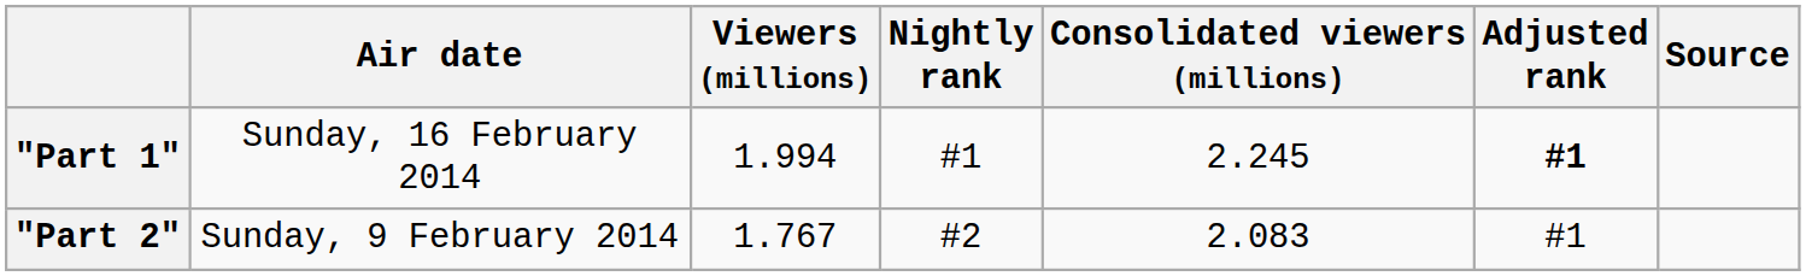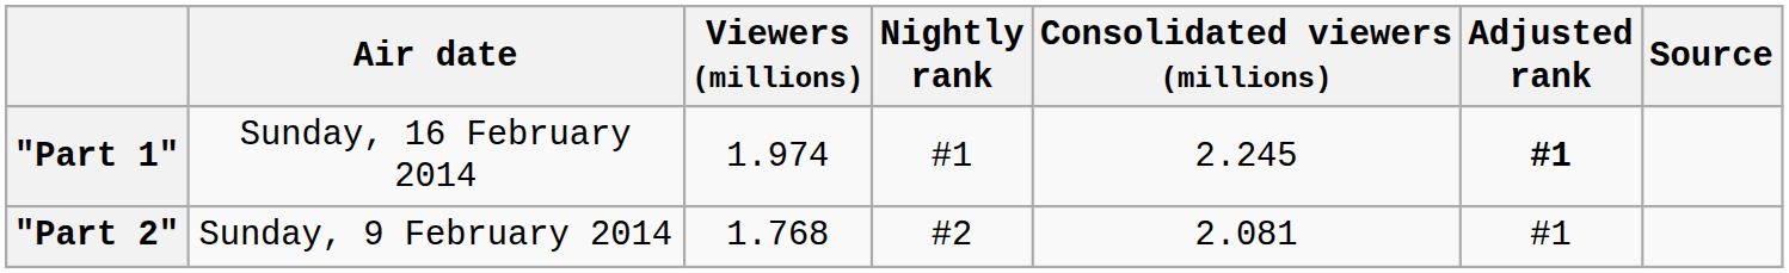"Part 1" | Viewers (millions): 1.994 -> 1.974
"Part 2" | Viewers (millions): 1.767 -> 1.768
"Part 2" | Consolidated viewers (millions): 2.083 -> 2.081
